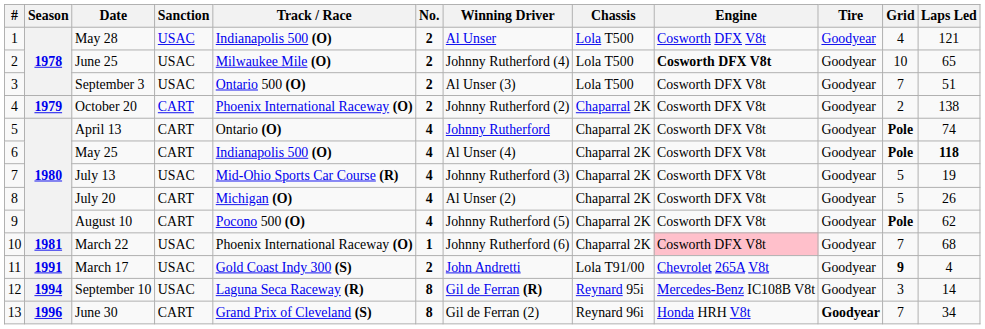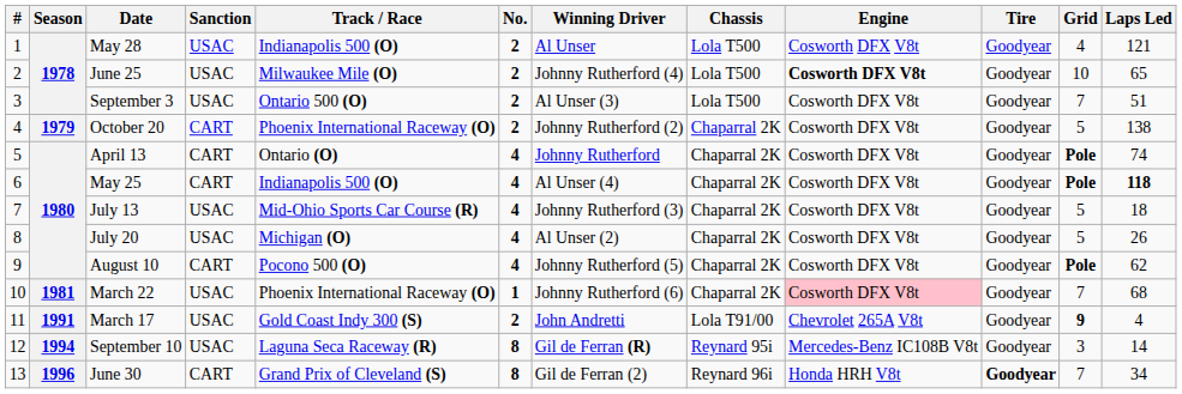October 20 | Grid: 2 -> 5
July 13 | Laps Led: 19 -> 18
July 20 | Sanction: CART -> USAC
